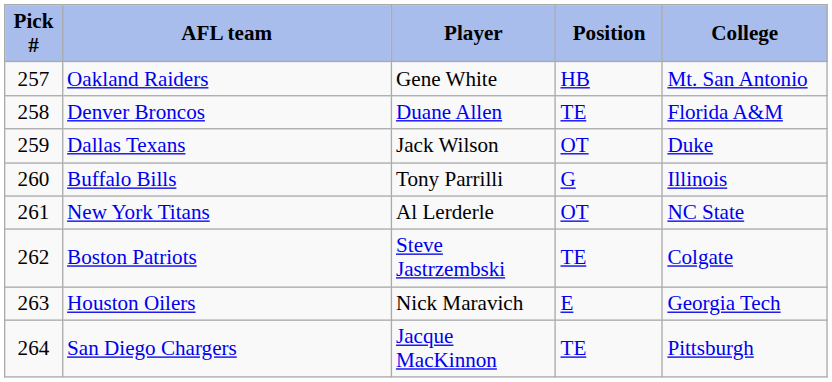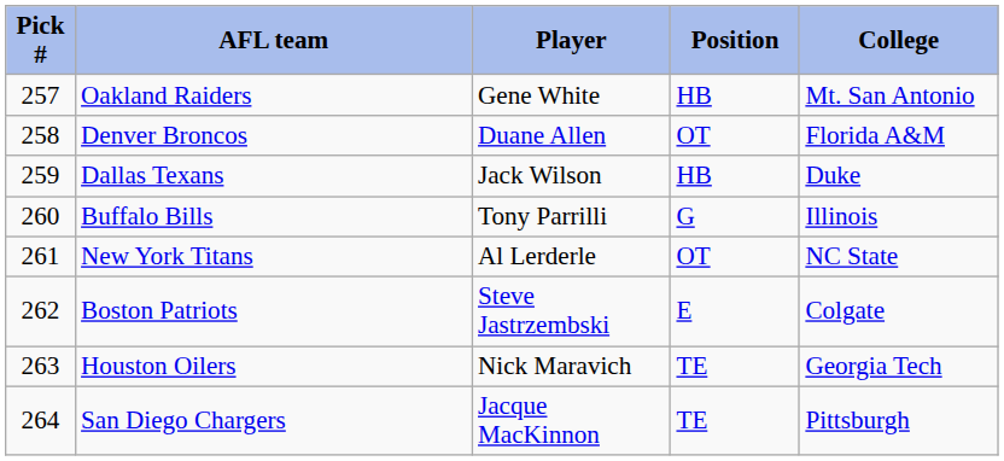Denver Broncos | Position: TE -> OT
Dallas Texans | Position: OT -> HB
Boston Patriots | Position: TE -> E
Houston Oilers | Position: E -> TE
